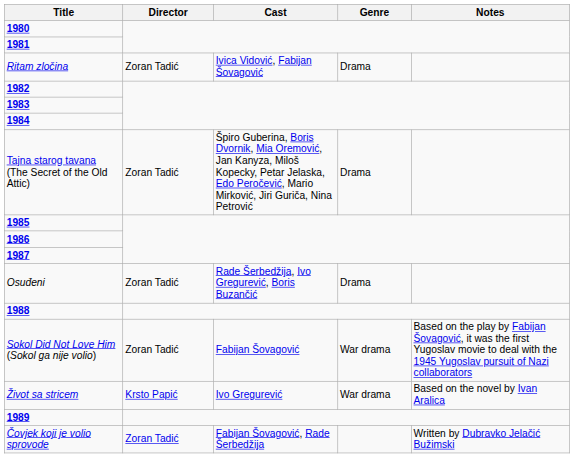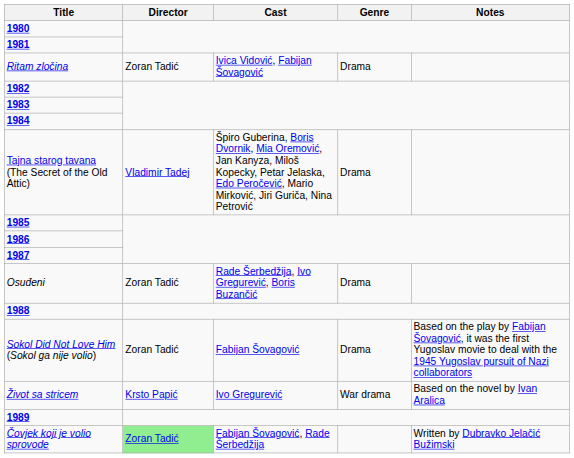Tajna starog tavana (The Secret of the Old Attic) | Director: Zoran Tadić -> Vladimir Tadej
Sokol Did Not Love Him (Sokol ga nije volio) | Genre: War drama -> Drama
Čovjek koji je volio sprovode | Director: no background -> lightgreen background
